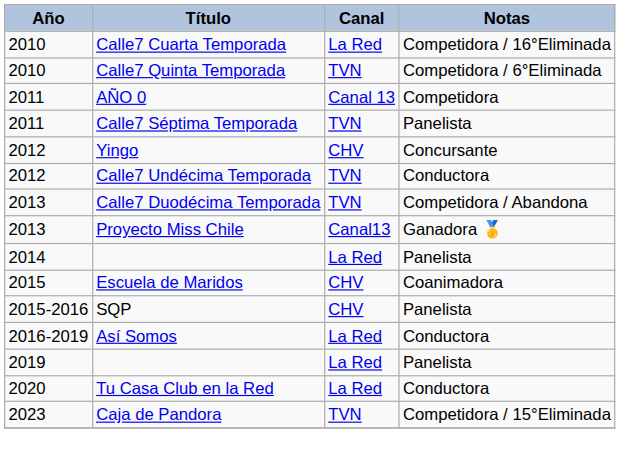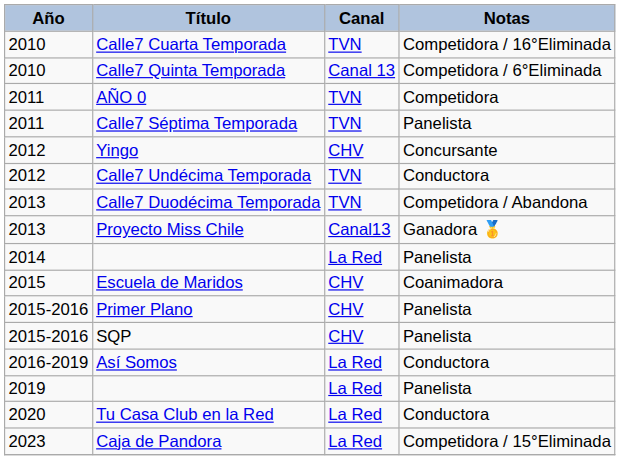Calle7 Cuarta Temporada | Canal: La Red -> TVN
Calle7 Quinta Temporada | Canal: TVN -> Canal 13
AÑO 0 | Canal: Canal 13 -> TVN
+ row: 2015-2016 | Primer Plano | CHV | Panelista
Caja de Pandora | Canal: TVN -> La Red
